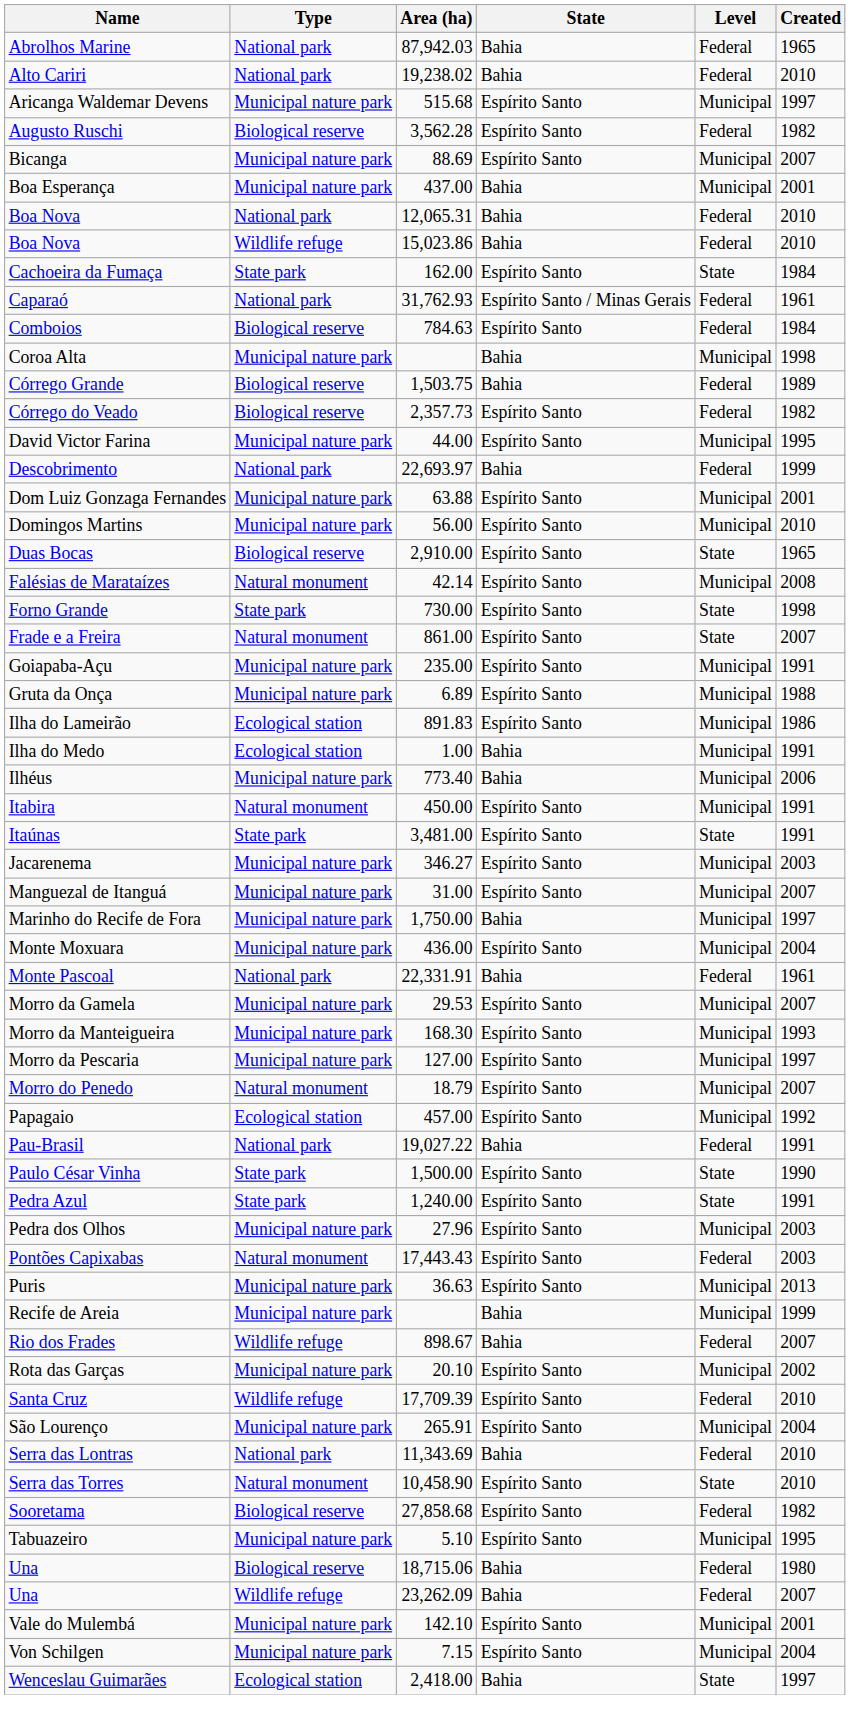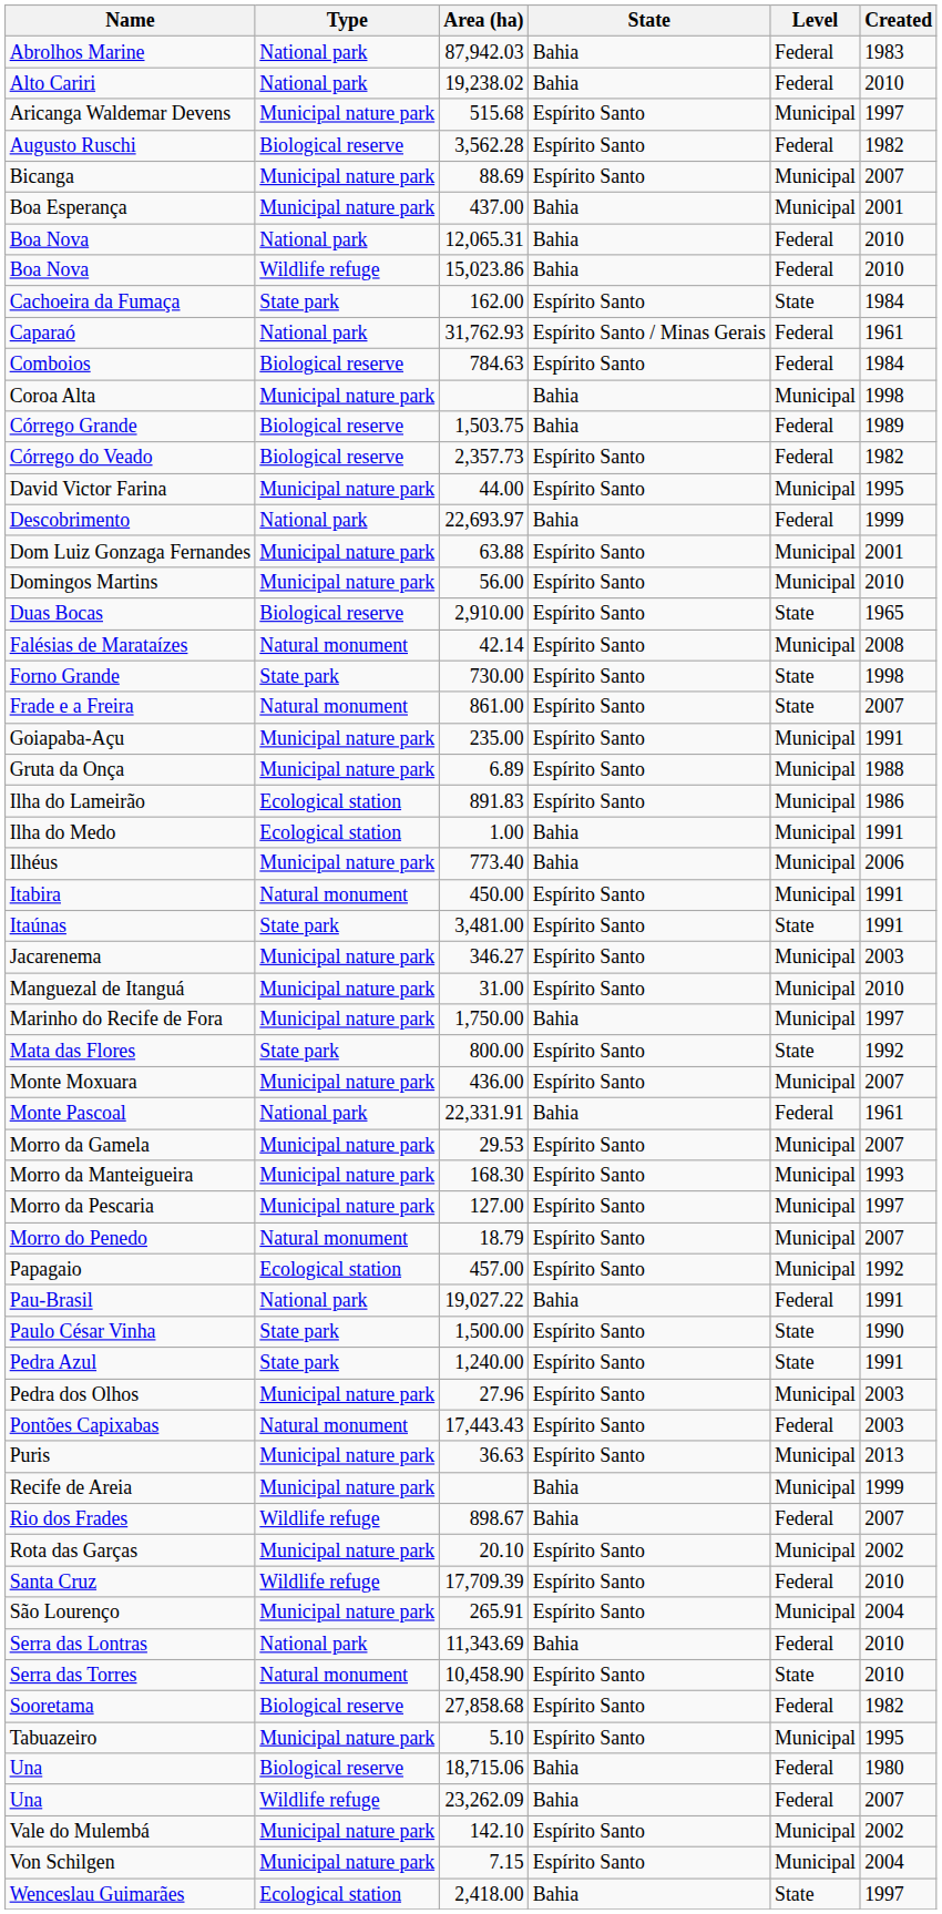Abrolhos Marine | Created: 1965 -> 1983
Manguezal de Itanguá | Created: 2007 -> 2010
+ row: Mata das Flores | State park | 800.00 | Espírito Santo | State | 1992
Monte Moxuara | Created: 2004 -> 2007
Vale do Mulembá | Created: 2001 -> 2002
